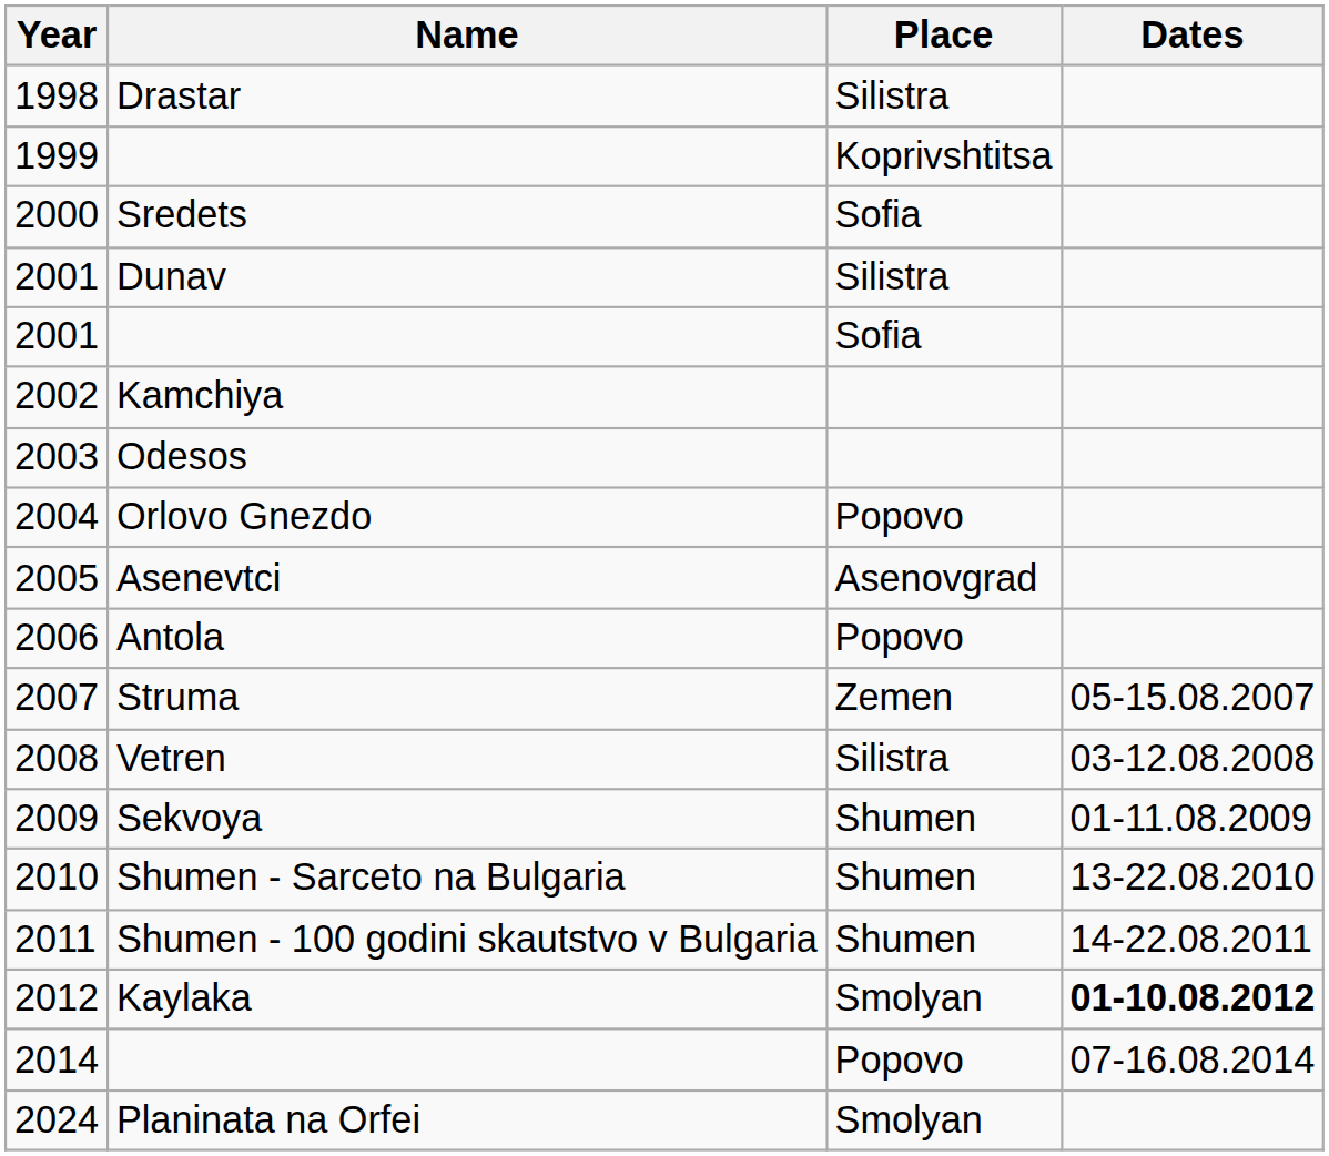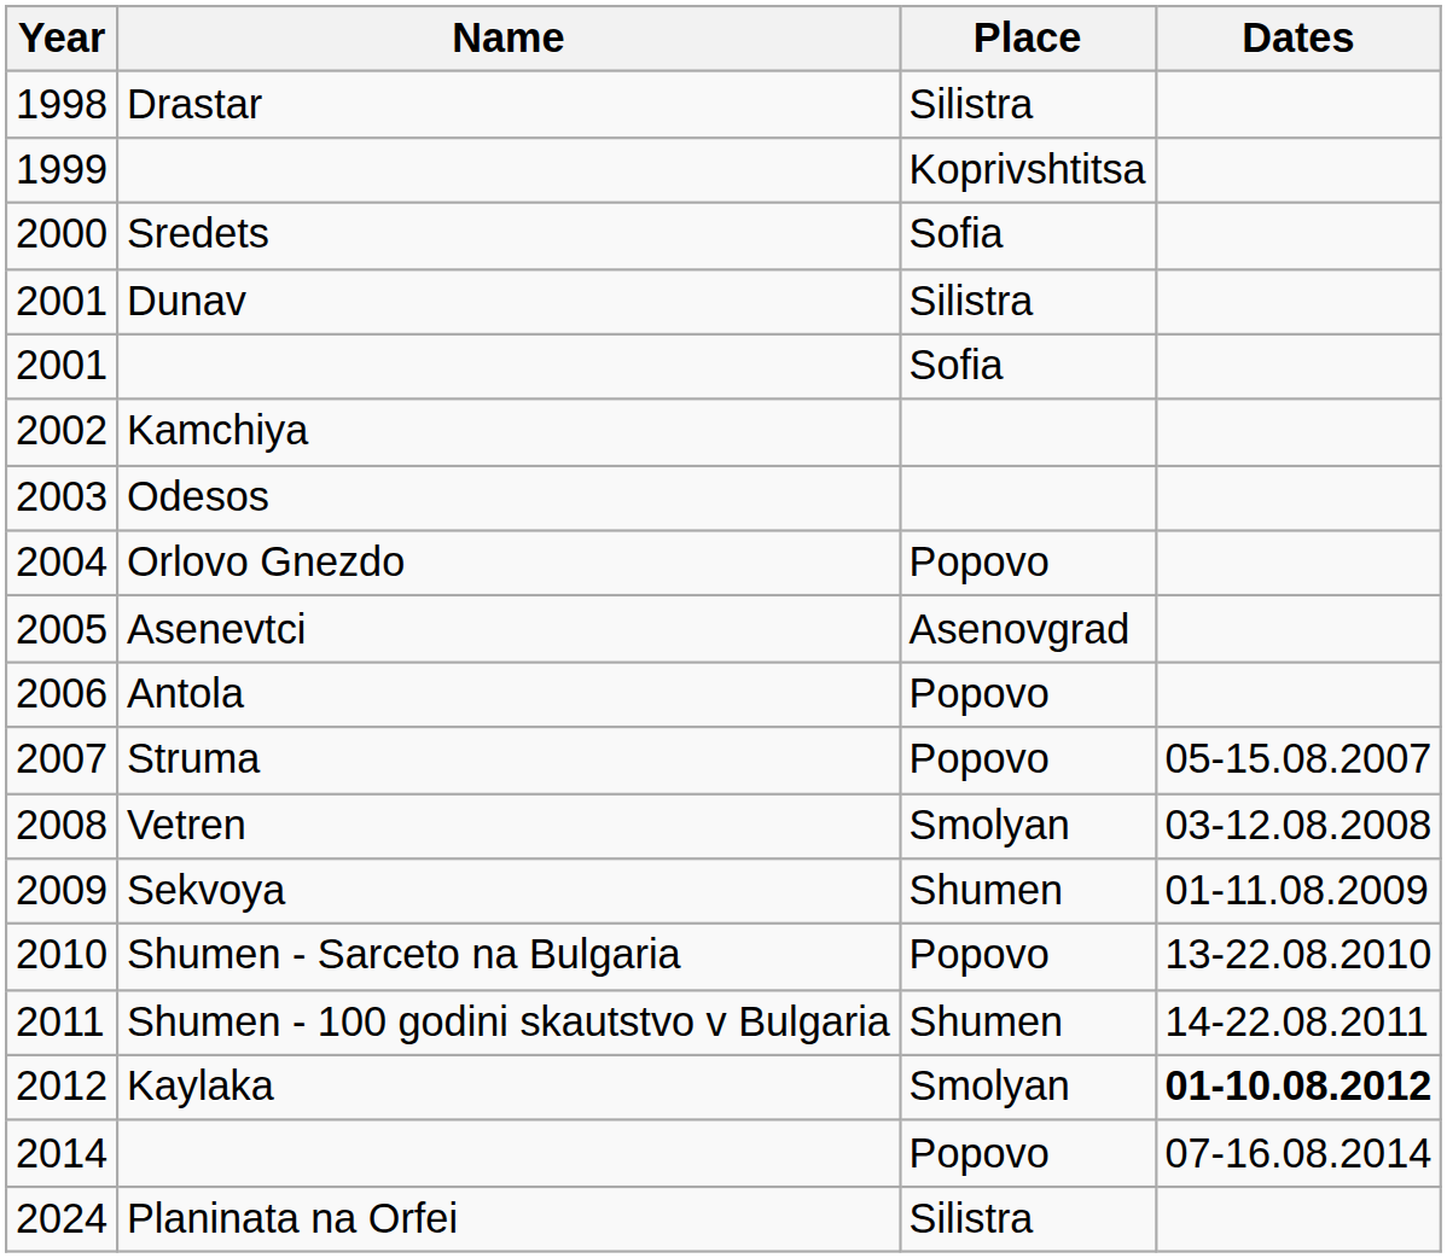2007 | Place: Zemen -> Popovo
2008 | Place: Silistra -> Smolyan
2010 | Place: Shumen -> Popovo
2024 | Place: Smolyan -> Silistra
